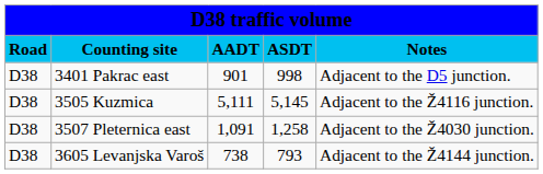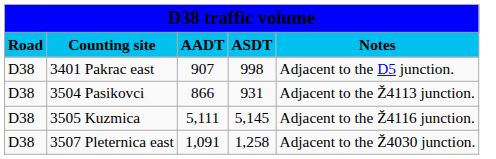3401 Pakrac east | column 3: 901 -> 907
+ row: D38 | 3504 Pasikovci | 866 | 931 | Adjacent to the Ž4113 junction.
- row: D38 | 3605 Levanjska Varoš | 738 | 793 | Adjacent to the Ž4144 junction.
